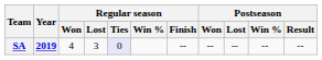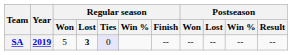SA | Regular season / Won: 4 -> 5
SA | Regular season / Lost: normal -> bold
